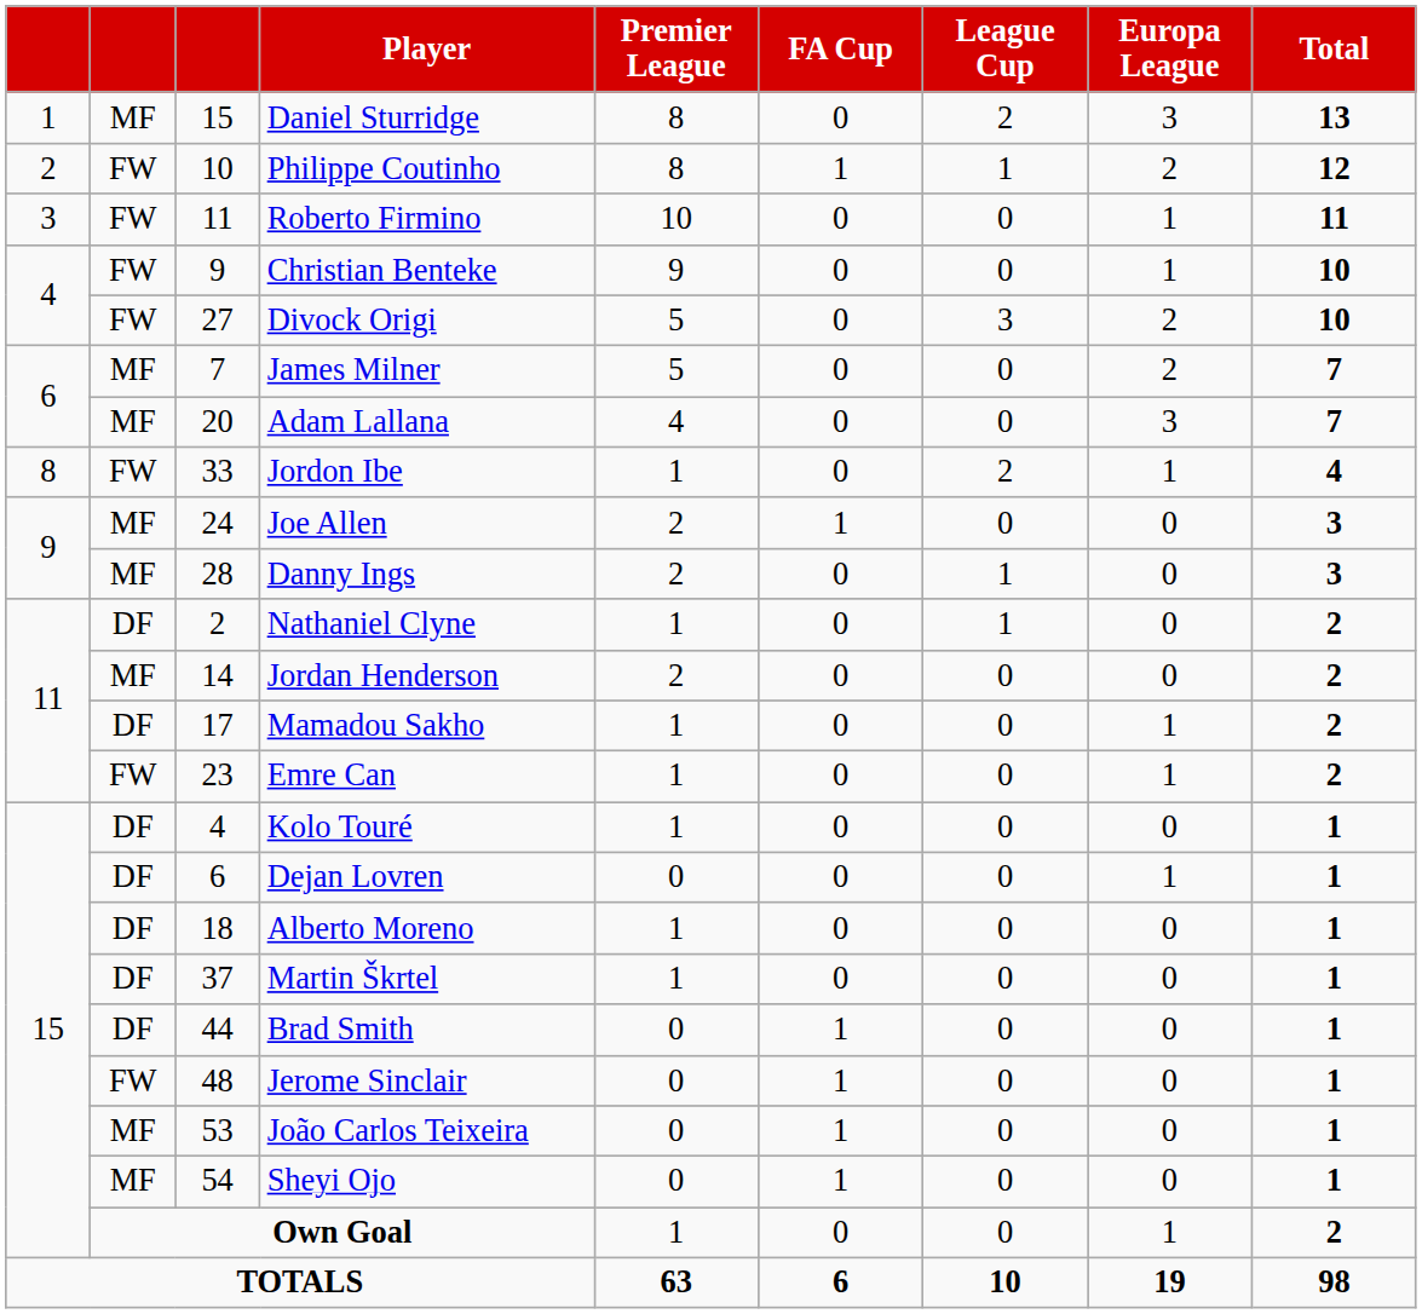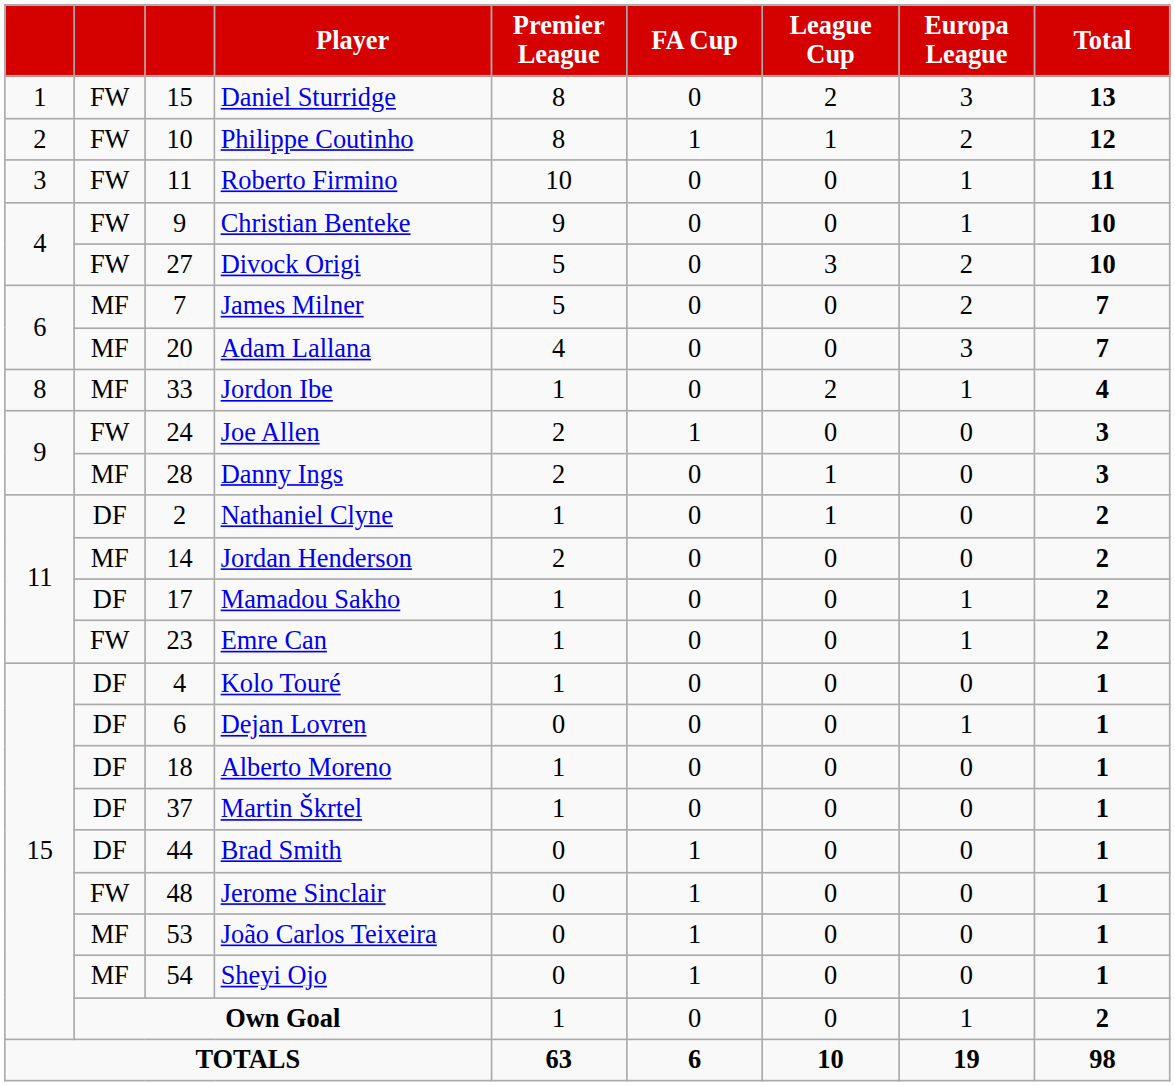Daniel Sturridge | column 2: MF -> FW
Jordon Ibe | column 2: FW -> MF
Joe Allen | column 2: MF -> FW
